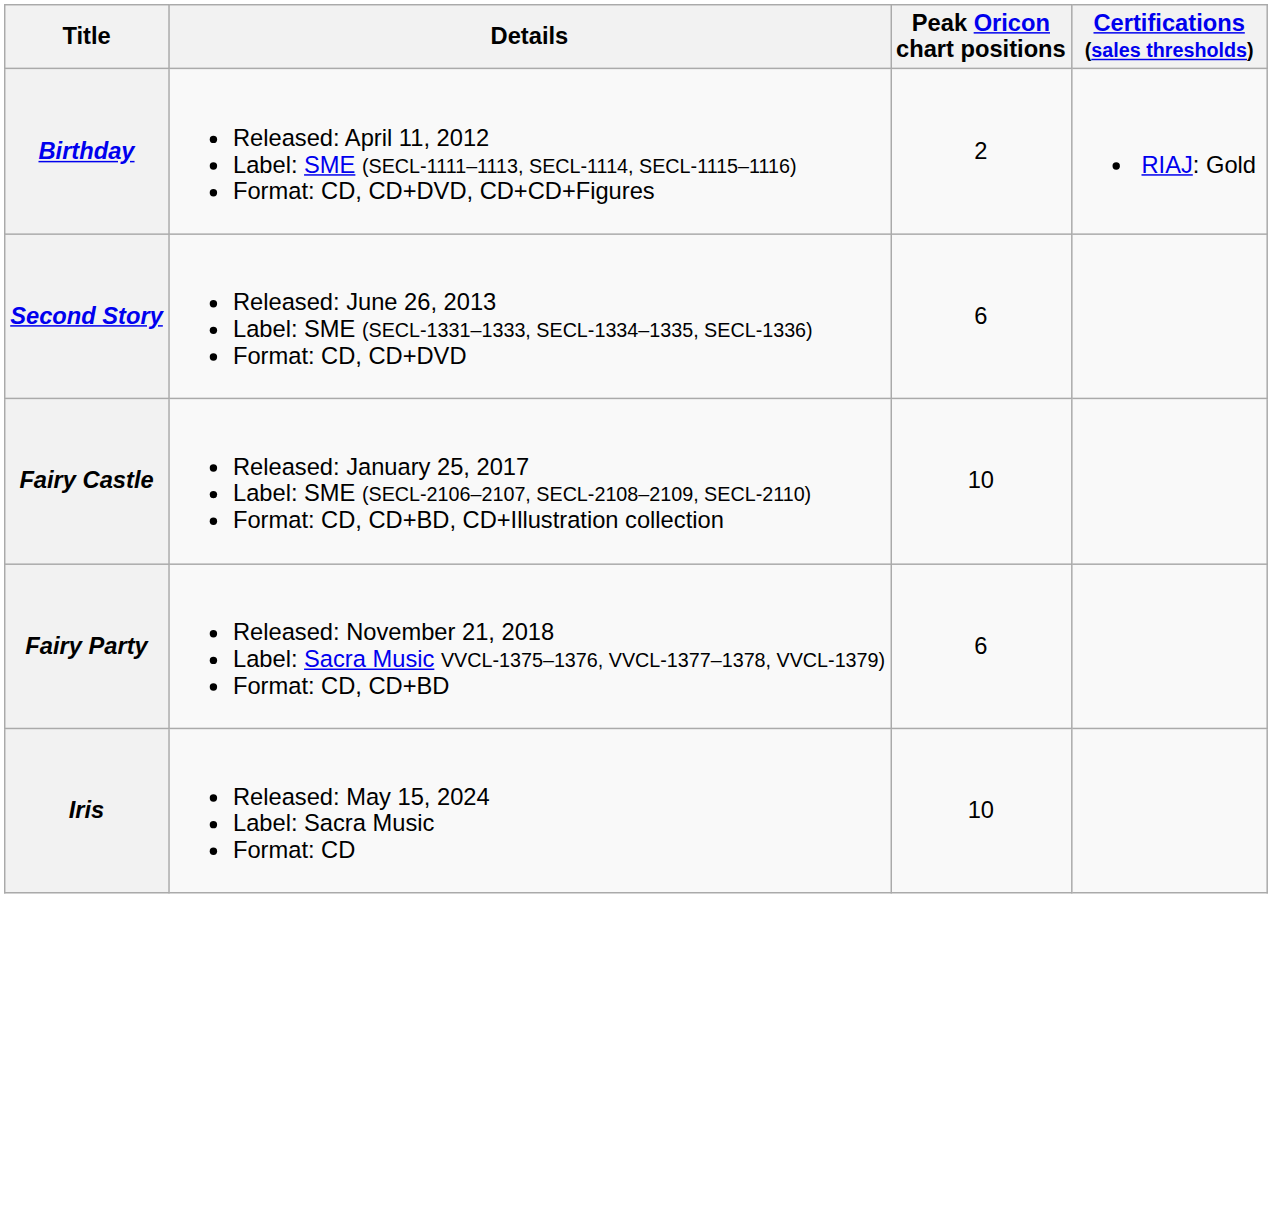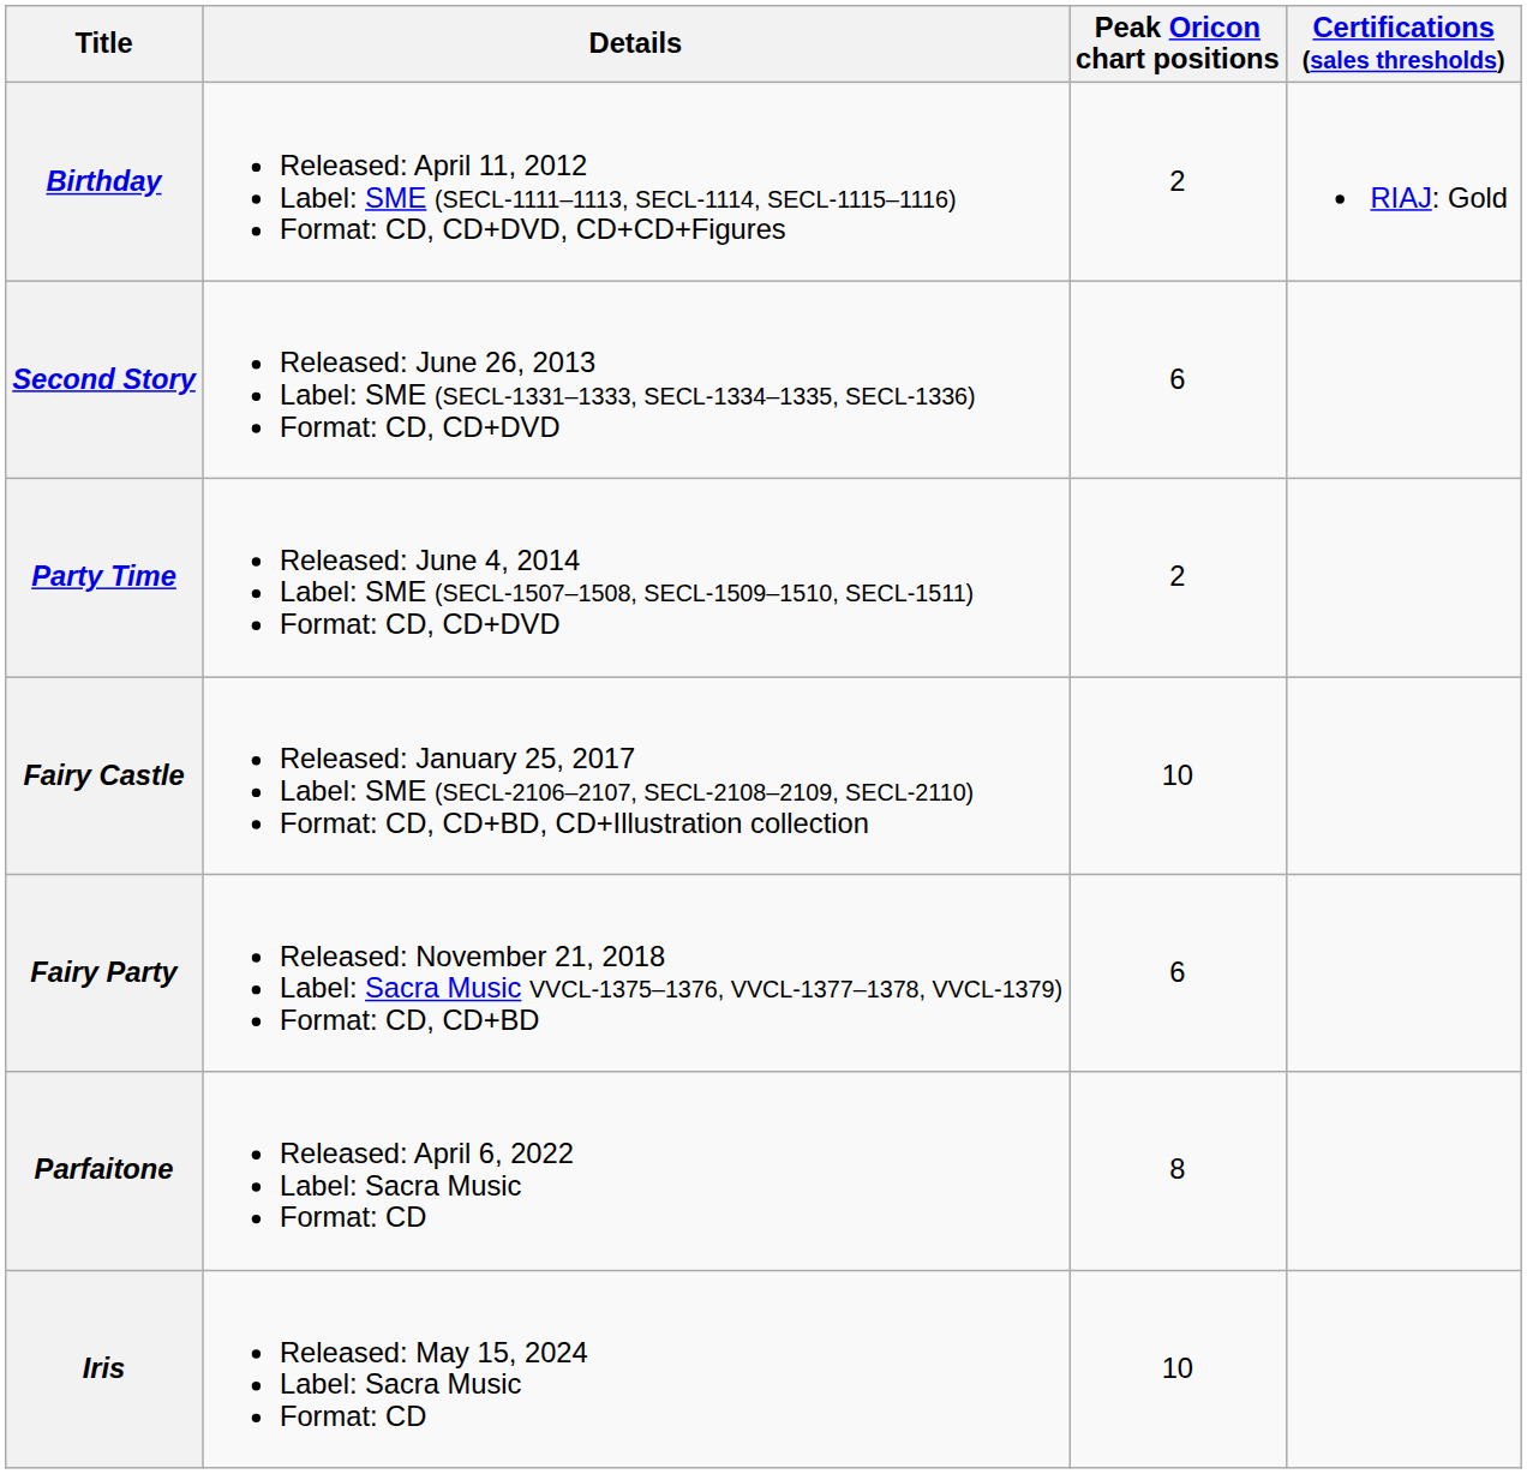+ row: Party Time | Released: June 4, 2014 Label: SME (SECL-1507–1508, SECL-1509–1510, SECL-1511) Format: CD, CD+DVD | 2
+ row: Parfaitone | Released: April 6, 2022 Label: Sacra Music Format: CD | 8
